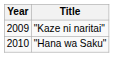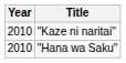"Kaze ni naritai" | Year: 2009 -> 2010
